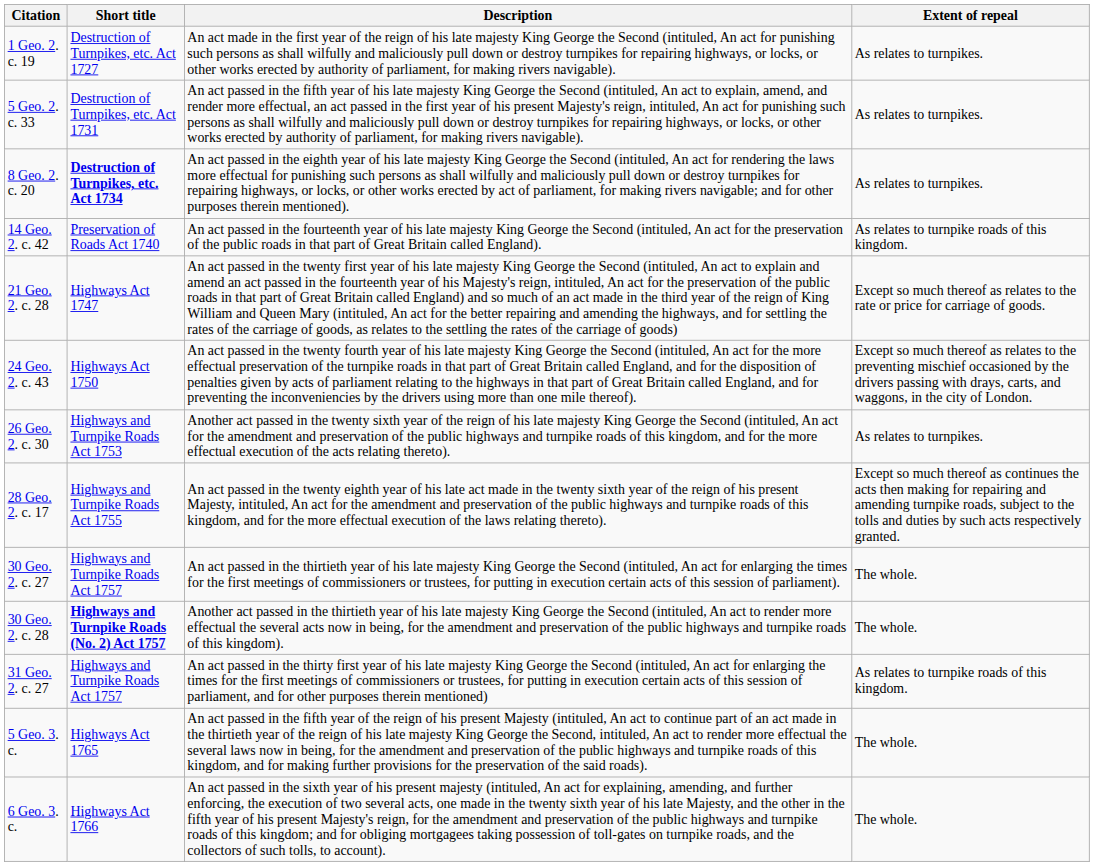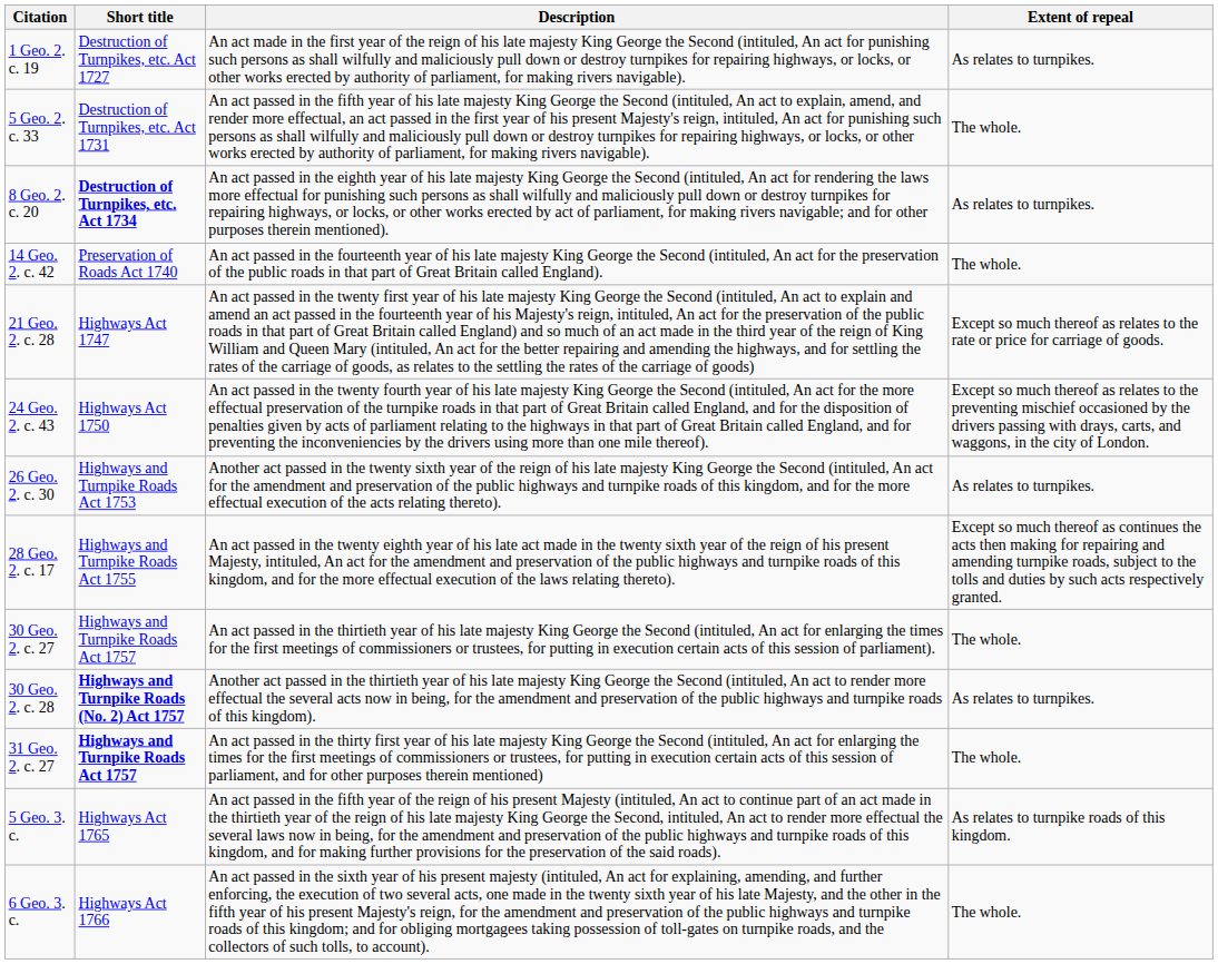5 Geo. 2. c. 33 | Extent of repeal: As relates to turnpikes. -> The whole.
14 Geo. 2. c. 42 | Extent of repeal: As relates to turnpike roads of this kingdom. -> The whole.
30 Geo. 2. c. 28 | Extent of repeal: The whole. -> As relates to turnpikes.
31 Geo. 2. c. 27 | Short title: normal -> bold
31 Geo. 2. c. 27 | Extent of repeal: As relates to turnpike roads of this kingdom. -> The whole.
5 Geo. 3. c. | Extent of repeal: The whole. -> As relates to turnpike roads of this kingdom.
